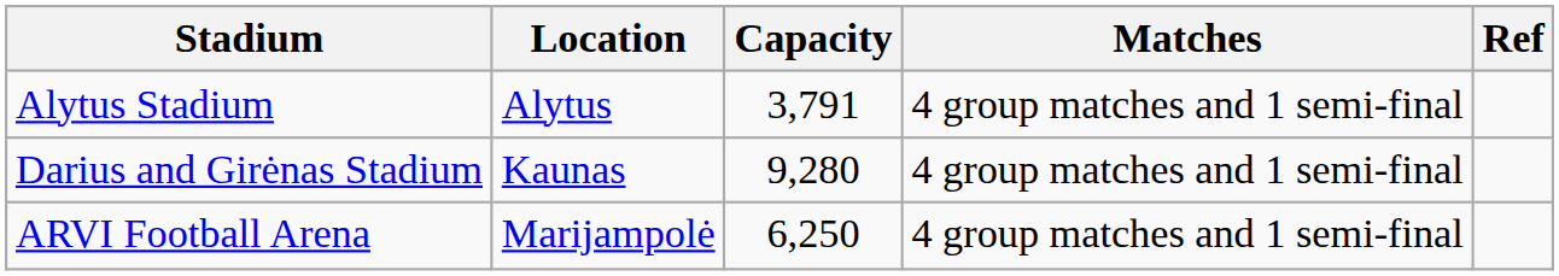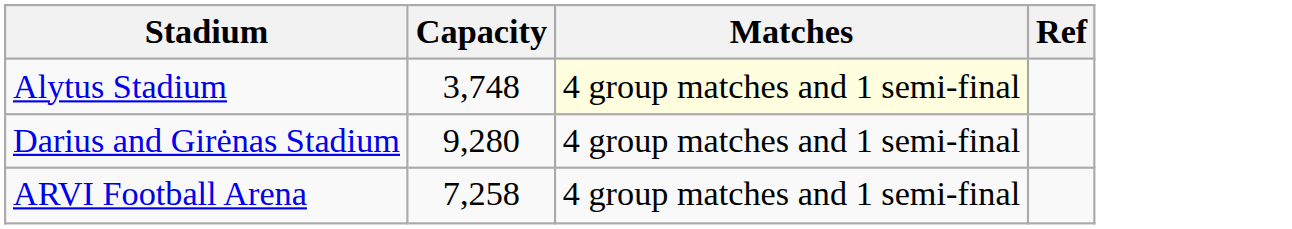- column: Location | Alytus | Kaunas | Marijampolė
Alytus Stadium | Capacity: 3,791 -> 3,748
Alytus Stadium | Matches: no background -> lightyellow background
ARVI Football Arena | Capacity: 6,250 -> 7,258
